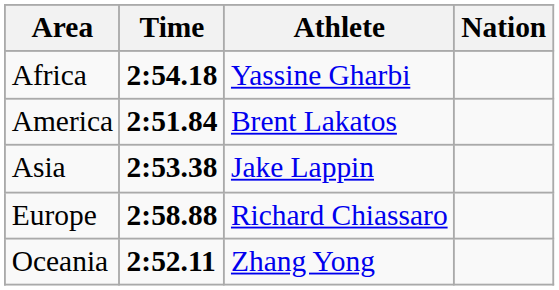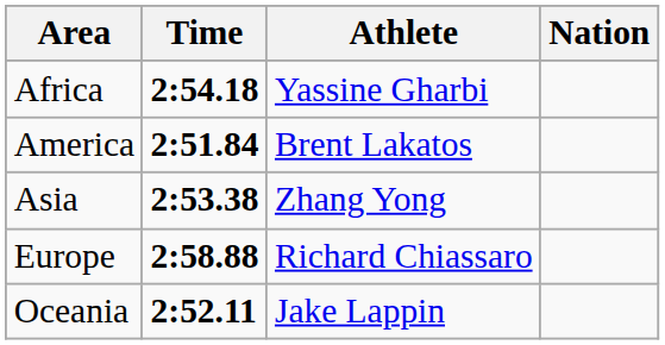Asia | Athlete: Jake Lappin -> Zhang Yong
Oceania | Athlete: Zhang Yong -> Jake Lappin
